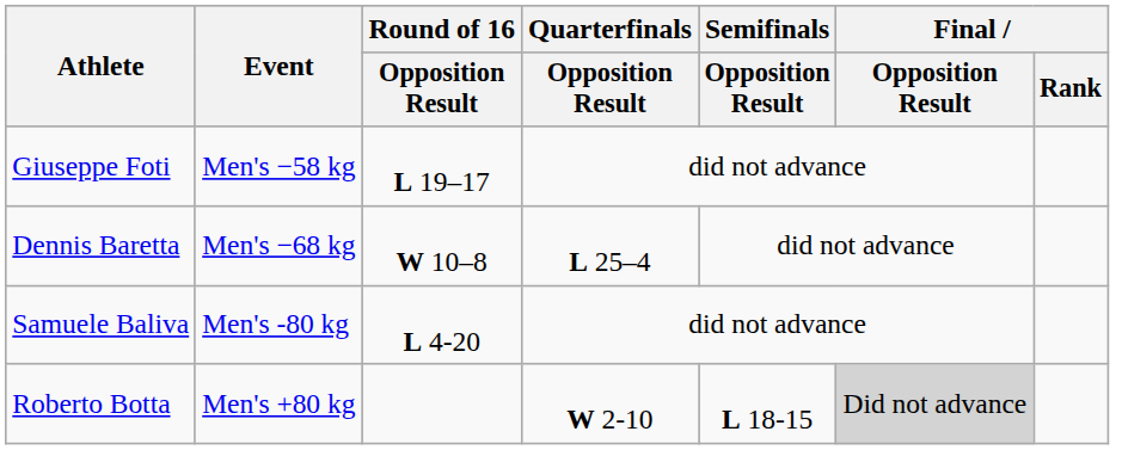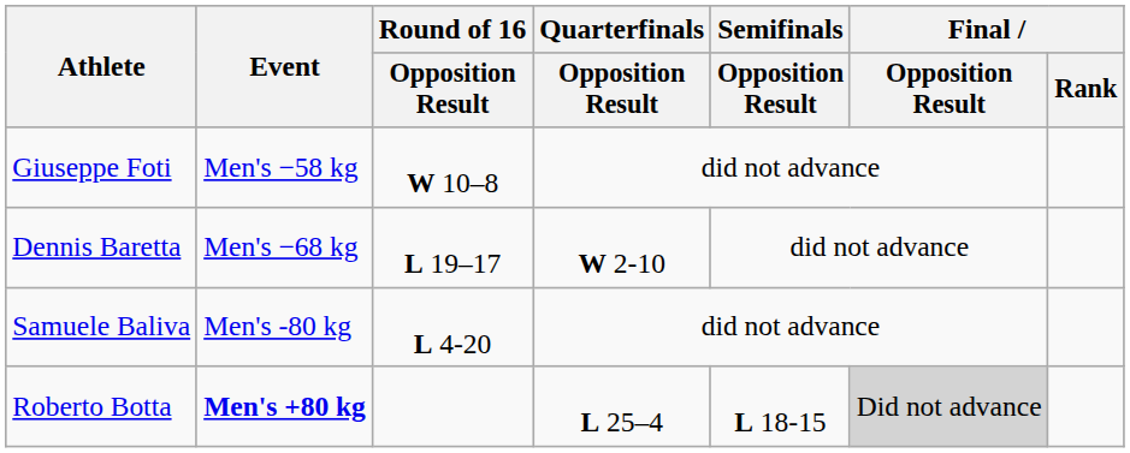Giuseppe Foti | Round of 16 / Opposition Result: L 19–17 -> W 10–8
Dennis Baretta | Round of 16 / Opposition Result: W 10–8 -> L 19–17
Dennis Baretta | Quarterfinals / Opposition Result: L 25–4 -> W 2-10
Roberto Botta | Event: normal -> bold
Roberto Botta | Quarterfinals / Opposition Result: W 2-10 -> L 25–4
